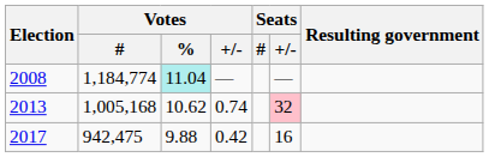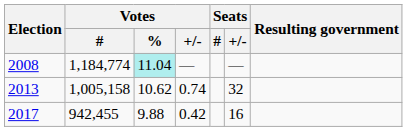2013 | Votes / #: 1,005,168 -> 1,005,158
2013 | Seats / +/-: pink background -> no background
2017 | Votes / #: 942,475 -> 942,455
